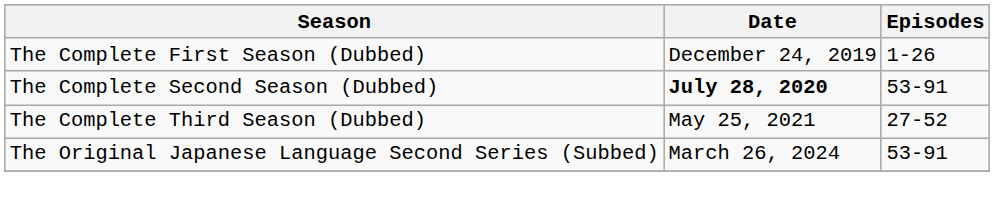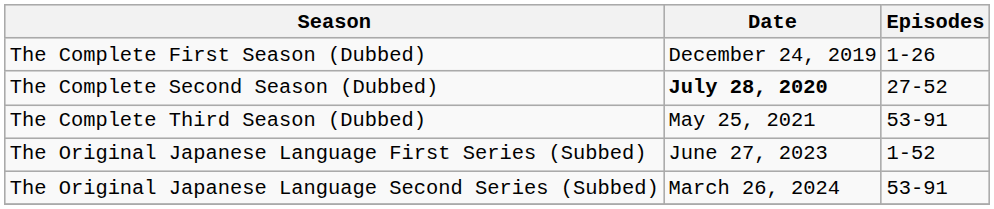The Complete Second Season (Dubbed) | Episodes: 53-91 -> 27-52
The Complete Third Season (Dubbed) | Episodes: 27-52 -> 53-91
+ row: The Original Japanese Language First Series (Subbed) | June 27, 2023 | 1-52
